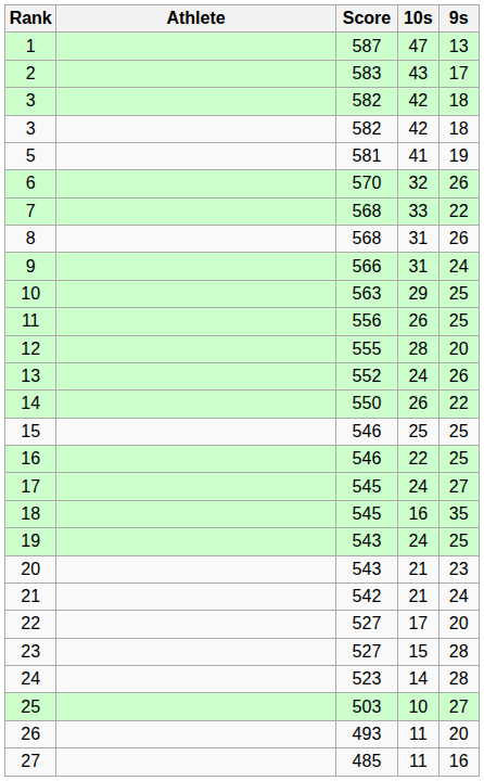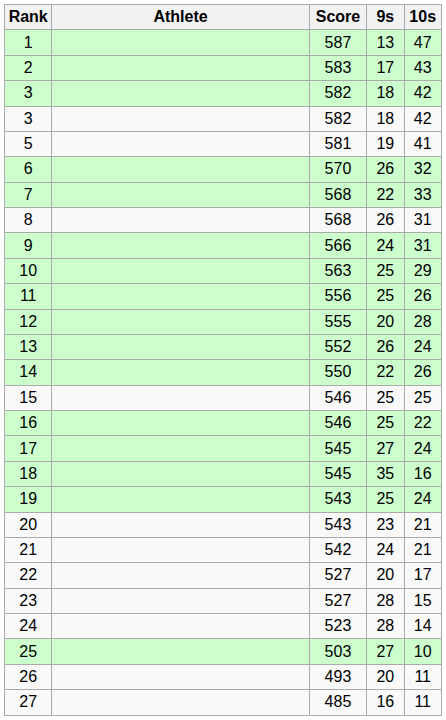columns swapped: 10s <-> 9s
